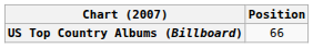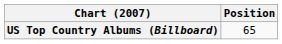US Top Country Albums (Billboard) | Position: 66 -> 65
